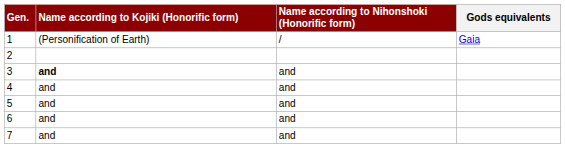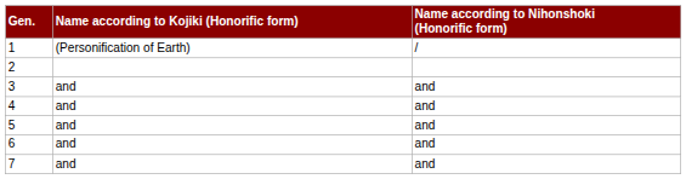- column: Gods equivalents | Gaia
3 | Name according to Kojiki (Honorific form): bold -> normal
